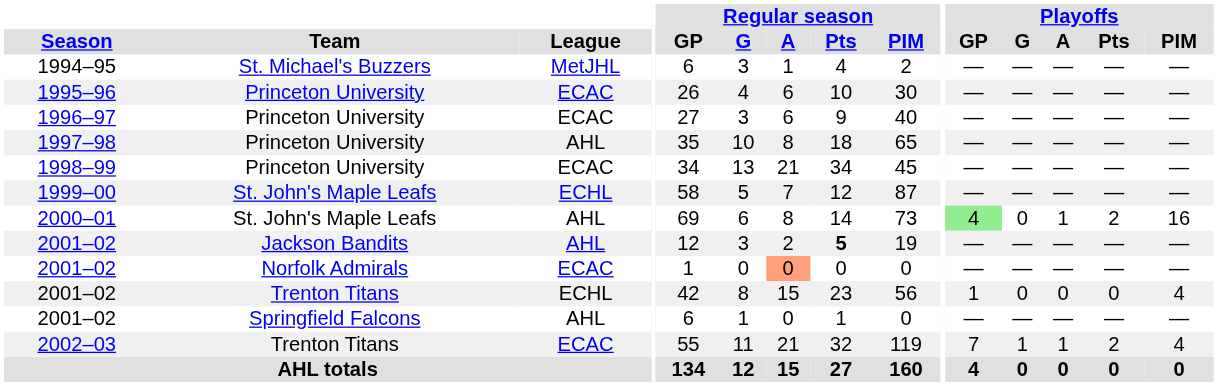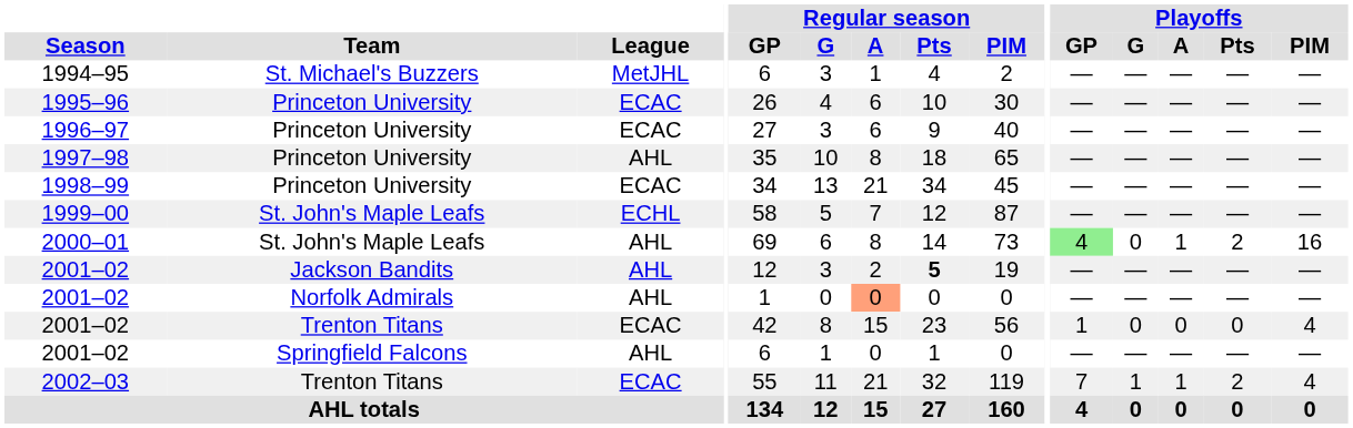2001–02 / Norfolk Admirals | League: ECAC -> AHL
2001–02 / Trenton Titans | League: ECHL -> ECAC
